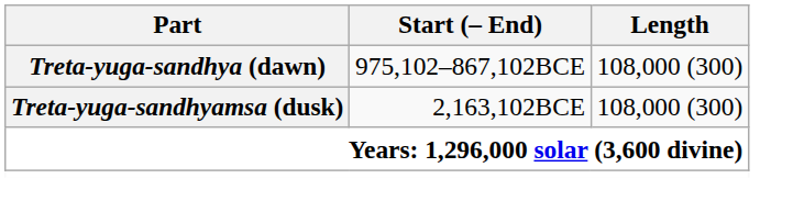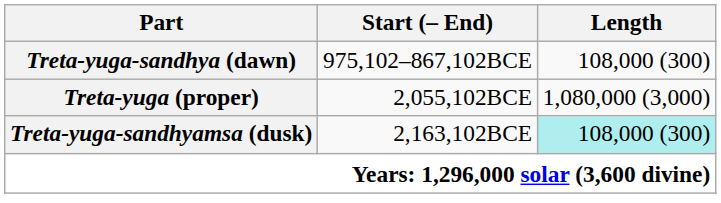+ row: Treta-yuga (proper) | 2,055,102BCE | 1,080,000 (3,000)
Treta-yuga-sandhyamsa (dusk) | Length: no background -> paleturquoise background
